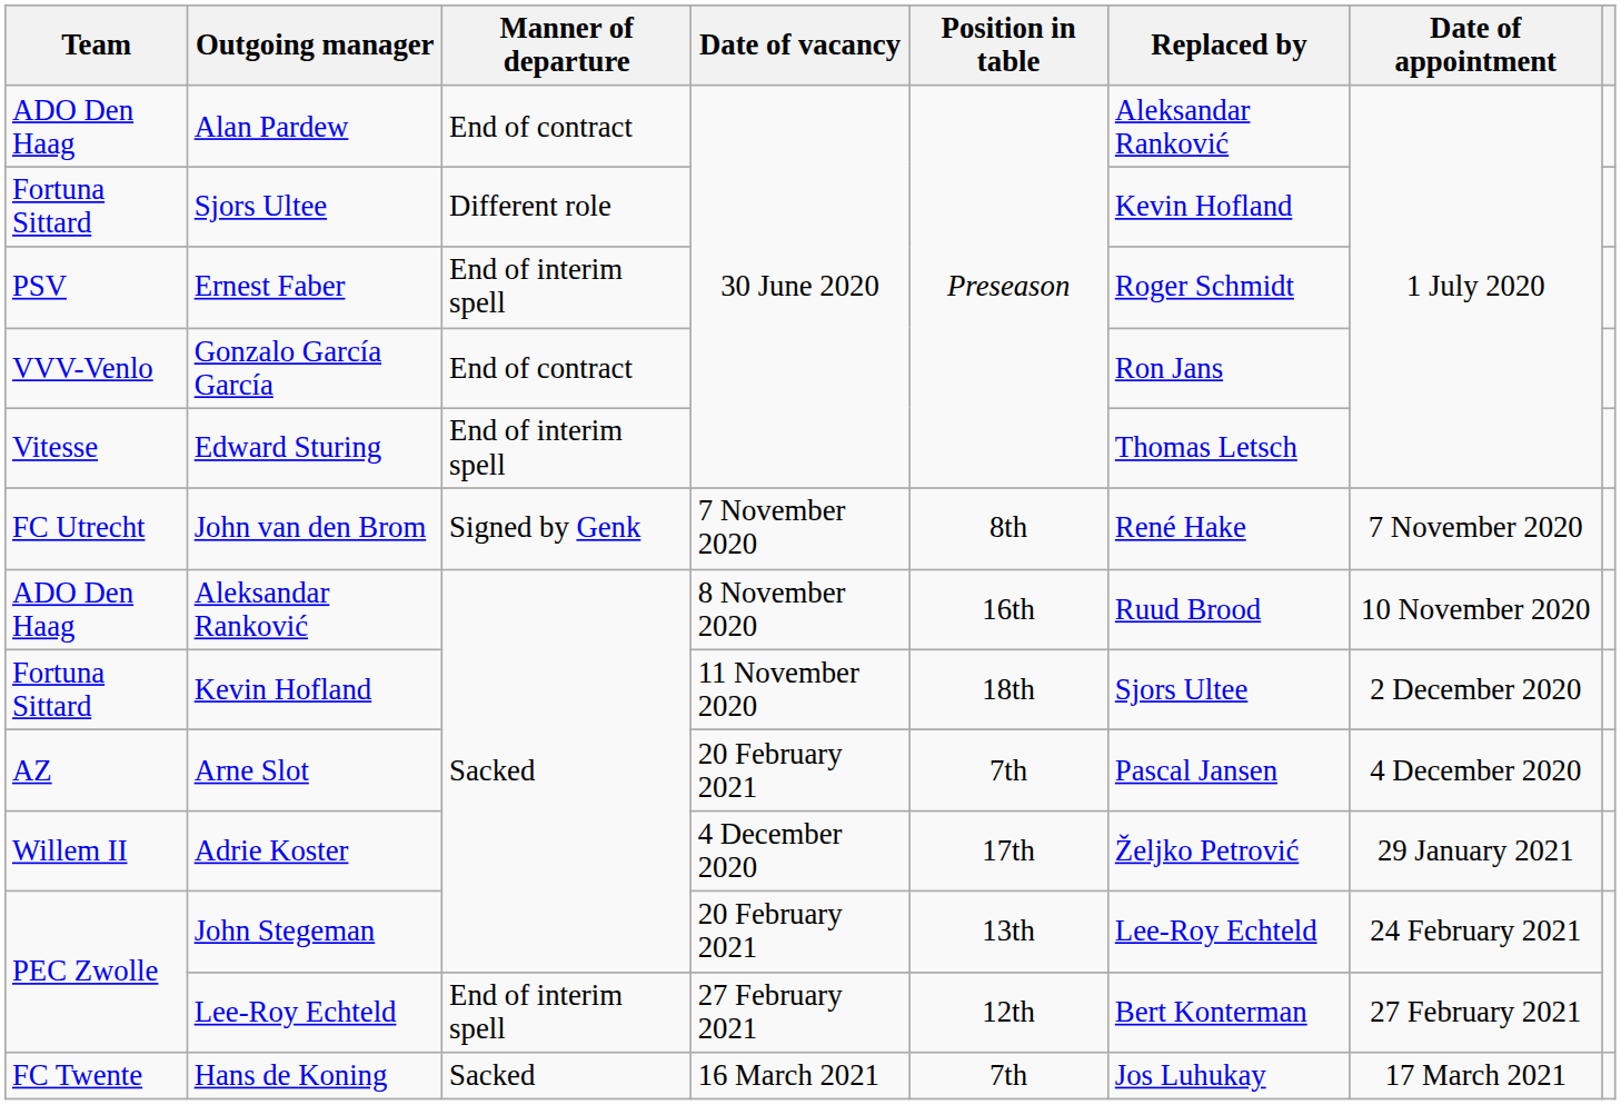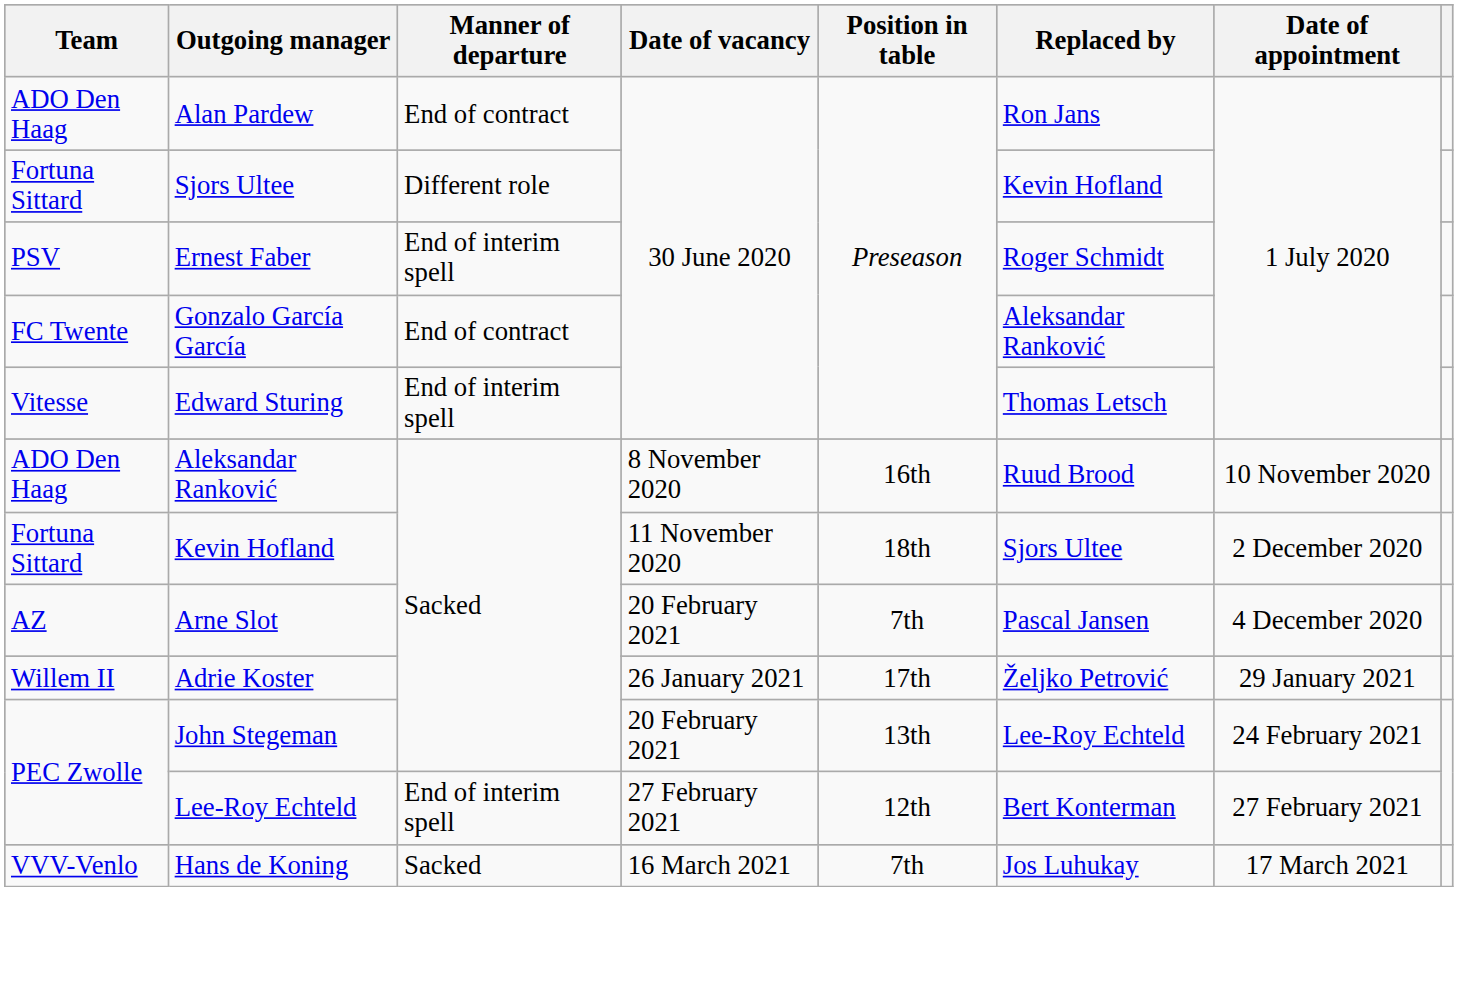Alan Pardew | Replaced by: Aleksandar Ranković -> Ron Jans
Gonzalo García García | Team: VVV-Venlo -> FC Twente
Gonzalo García García | Replaced by: Ron Jans -> Aleksandar Ranković
- row: FC Utrecht | John van den Brom | Signed by Genk | 7 November 2020 | 8th | René Hake | 7 November 2020
Adrie Koster | Date of vacancy: 4 December 2020 -> 26 January 2021
Hans de Koning | Team: FC Twente -> VVV-Venlo
